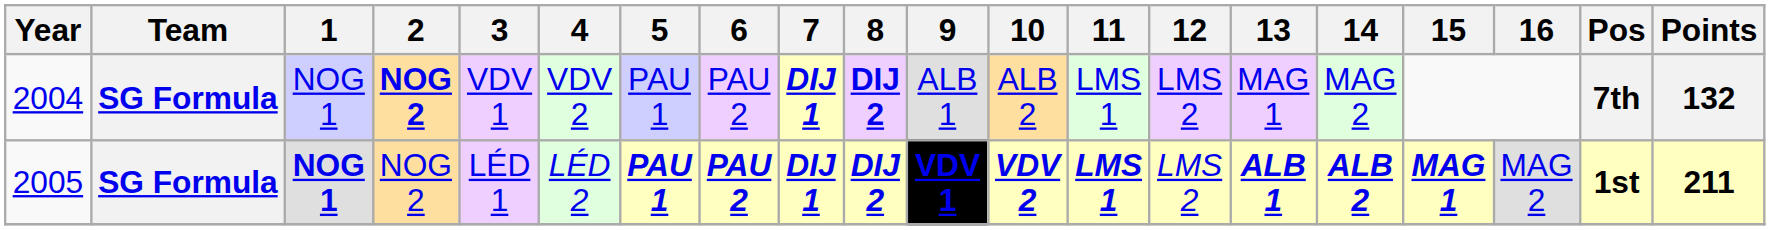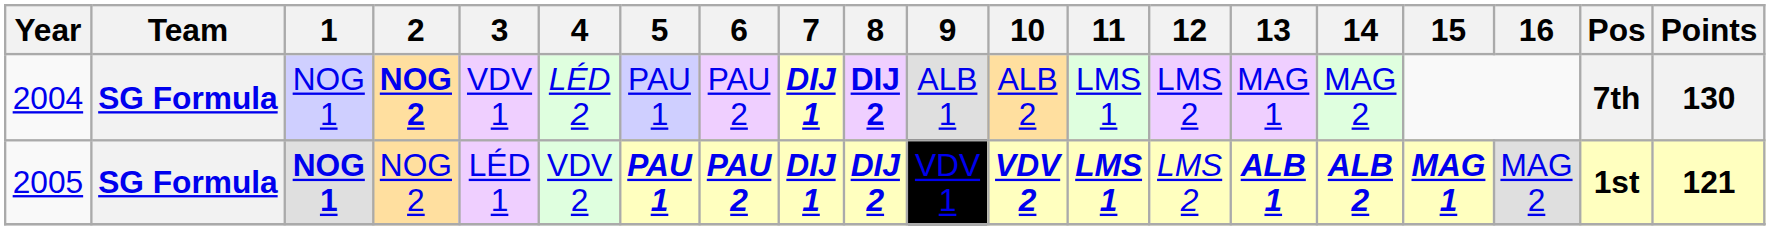2004 | 4: VDV 2 -> LÉD 2
2004 | Points: 132 -> 130
2005 | 4: LÉD 2 -> VDV 2
2005 | 9: bold -> normal
2005 | Points: 211 -> 121
